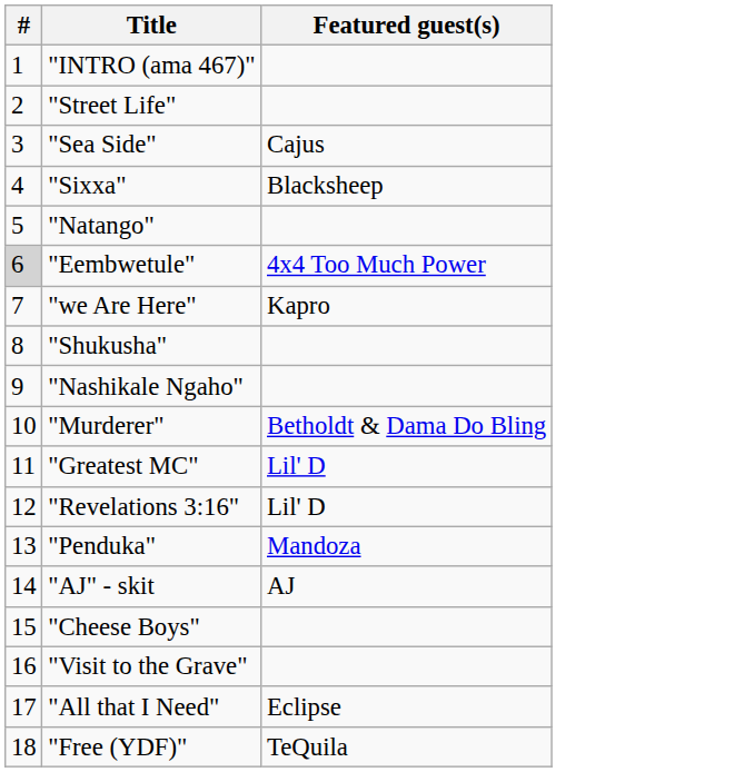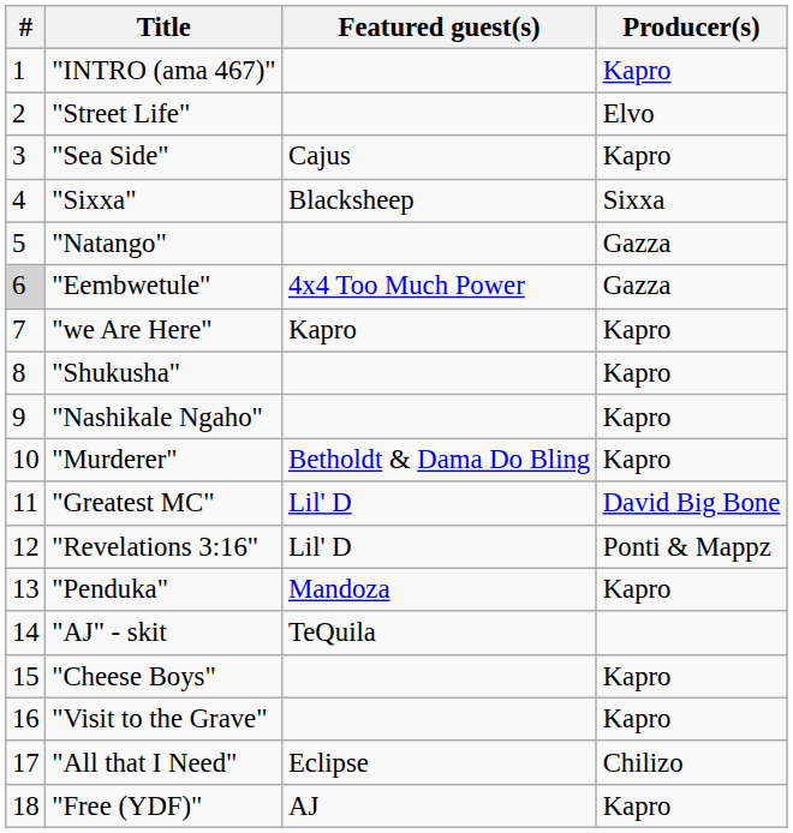+ column: Producer(s) | Kapro | Elvo | Kapro | Sixxa | Gazza | Gazza | Kapro | Kapro | Kapro | Kapro | David Big Bone | Ponti & Mappz | Kapro | Kapro | Kapro | Chilizo | Kapro
"AJ" - skit | Featured guest(s): AJ -> TeQuila
"Free (YDF)" | Featured guest(s): TeQuila -> AJ
